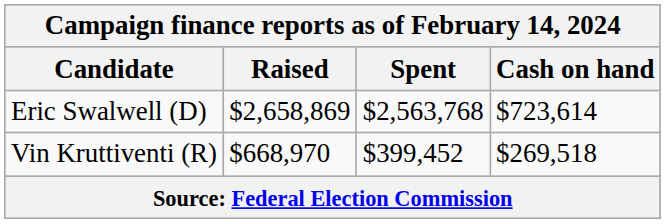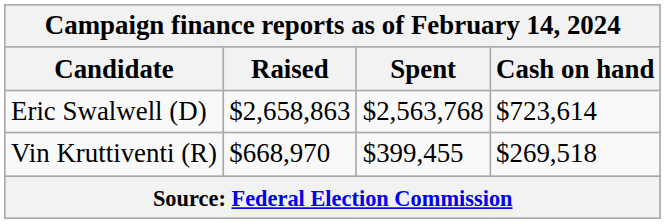Eric Swalwell (D) | Raised: $2,658,869 -> $2,658,863
Vin Kruttiventi (R) | Spent: $399,452 -> $399,455
